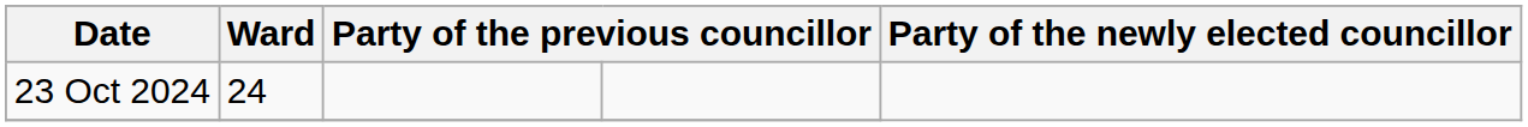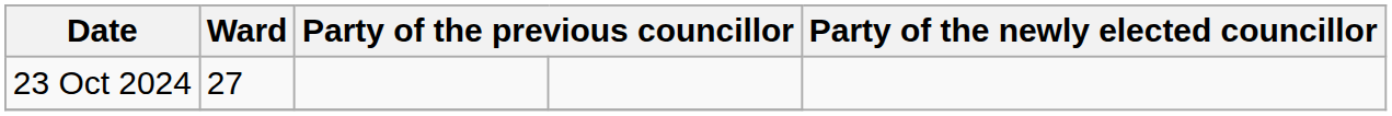23 Oct 2024 | Ward: 24 -> 27
